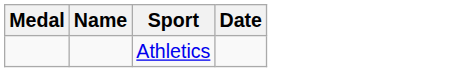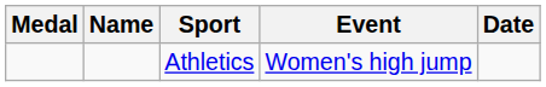+ column: Event | Women's high jump
